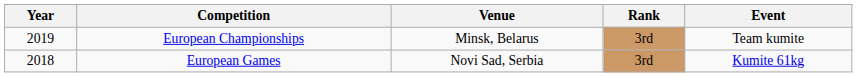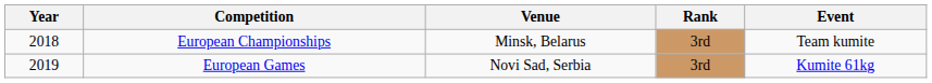European Championships | Year: 2019 -> 2018
European Games | Year: 2018 -> 2019
